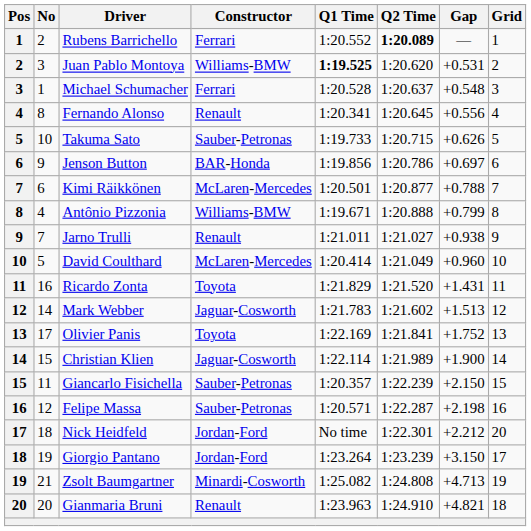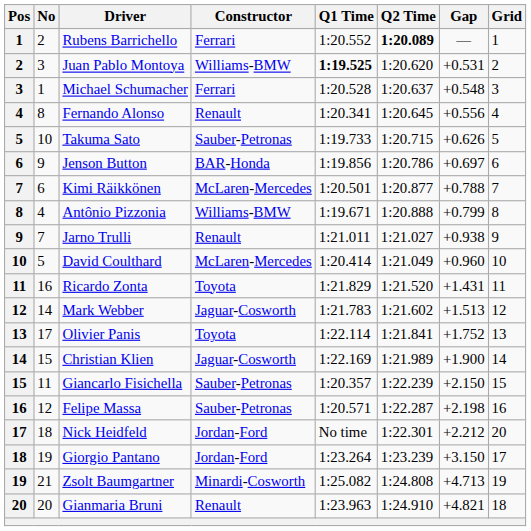Olivier Panis | Q1 Time: 1:22.169 -> 1:22.114
Christian Klien | Q1 Time: 1:22.114 -> 1:22.169
